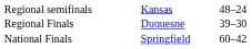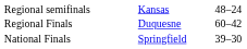Regional Finals | column 3: 39–30 -> 60–42
National Finals | column 3: 60–42 -> 39–30
